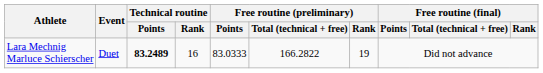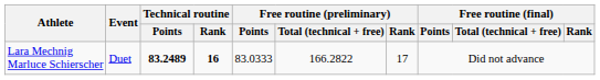Lara Mechnig Marluce Schierscher | Technical routine / Rank: normal -> bold
Lara Mechnig Marluce Schierscher | Free routine (preliminary) / Rank: 19 -> 17
